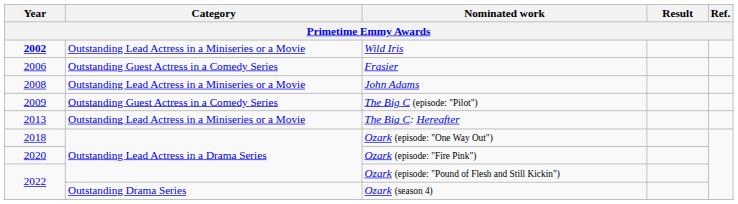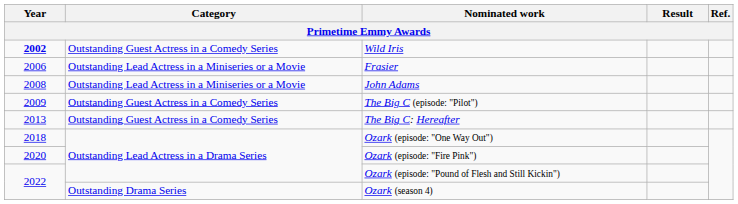Wild Iris | Category: Outstanding Lead Actress in a Miniseries or a Movie -> Outstanding Guest Actress in a Comedy Series
Frasier | Category: Outstanding Guest Actress in a Comedy Series -> Outstanding Lead Actress in a Miniseries or a Movie
The Big C: Hereafter | Category: Outstanding Lead Actress in a Miniseries or a Movie -> Outstanding Guest Actress in a Comedy Series
